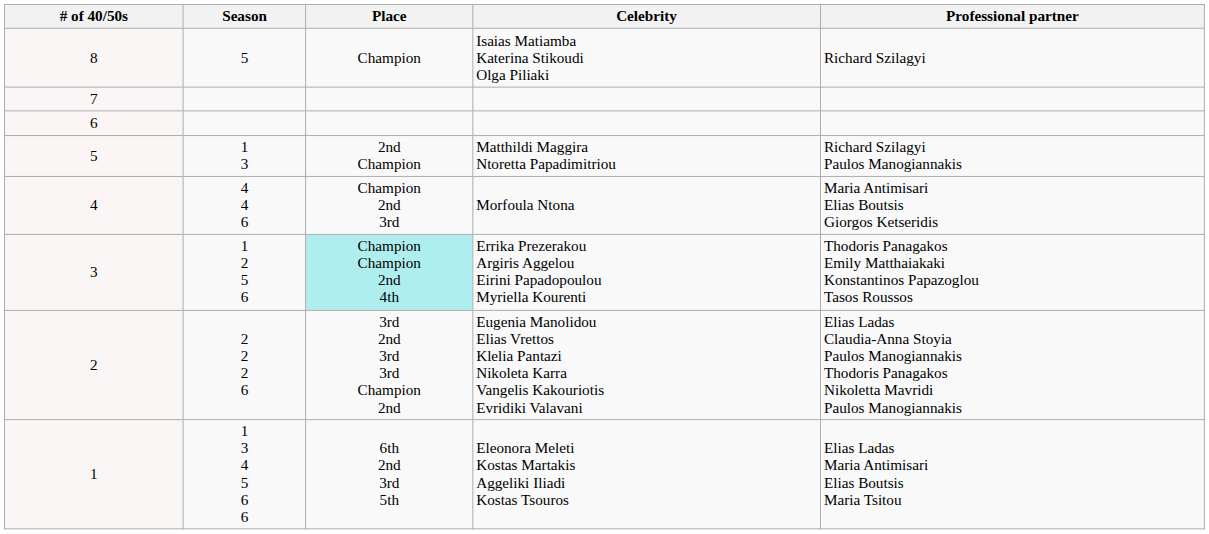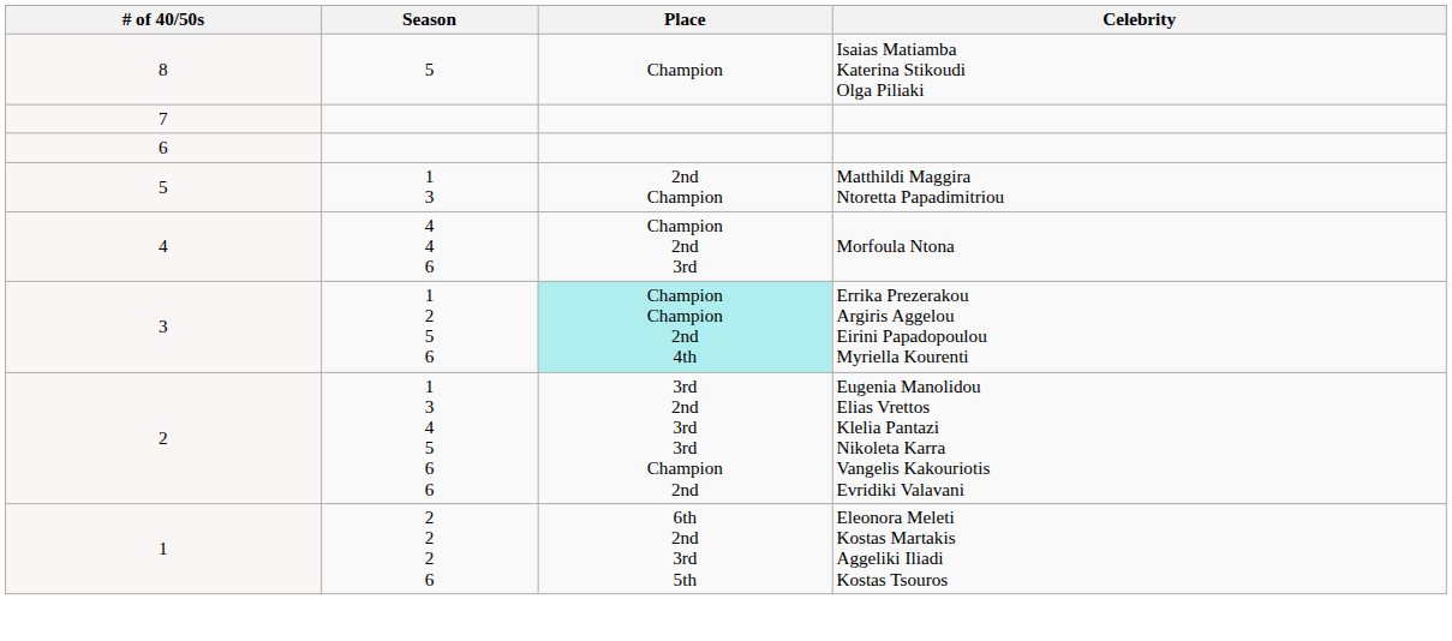- column: Professional partner | Richard Szilagyi | Richard Szilagyi Paulos Manogiannakis | Maria Antimisari Elias Boutsis Giorgos Ketseridis | Thodoris Panagakos Emily Matthaiakaki Konstantinos Papazoglou Tasos Roussos | Elias Ladas Claudia-Anna Stoyia Paulos Manogiannakis Thodoris Panagakos Nikoletta Mavridi Paulos Manogiannakis | Elias Ladas Maria Antimisari Elias Boutsis Maria Tsitou
2 | Season: 2 2 2 6 -> 1 3 4 5 6 6
1 | Season: 1 3 4 5 6 6 -> 2 2 2 6
